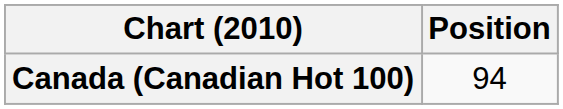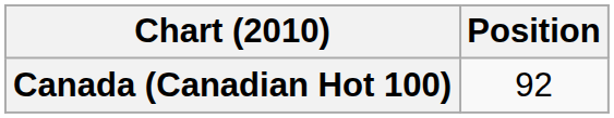Canada (Canadian Hot 100) | Position: 94 -> 92
